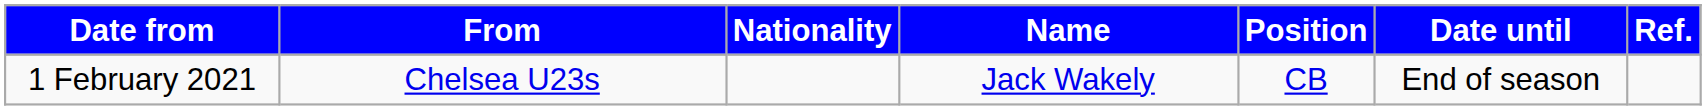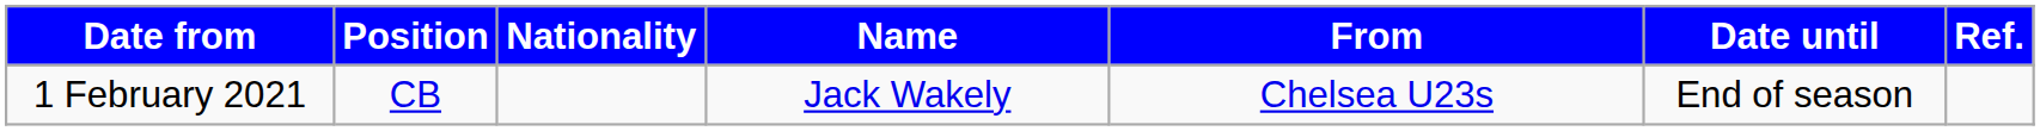columns swapped: Position <-> From
